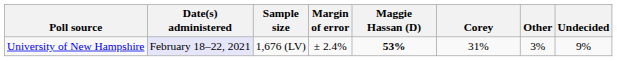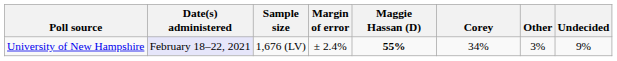University of New Hampshire | Maggie Hassan (D): 53% -> 55%
University of New Hampshire | Corey: 31% -> 34%
